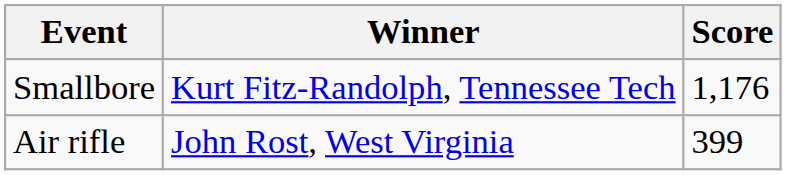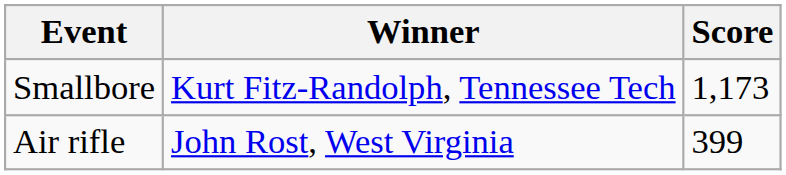Smallbore | Score: 1,176 -> 1,173
